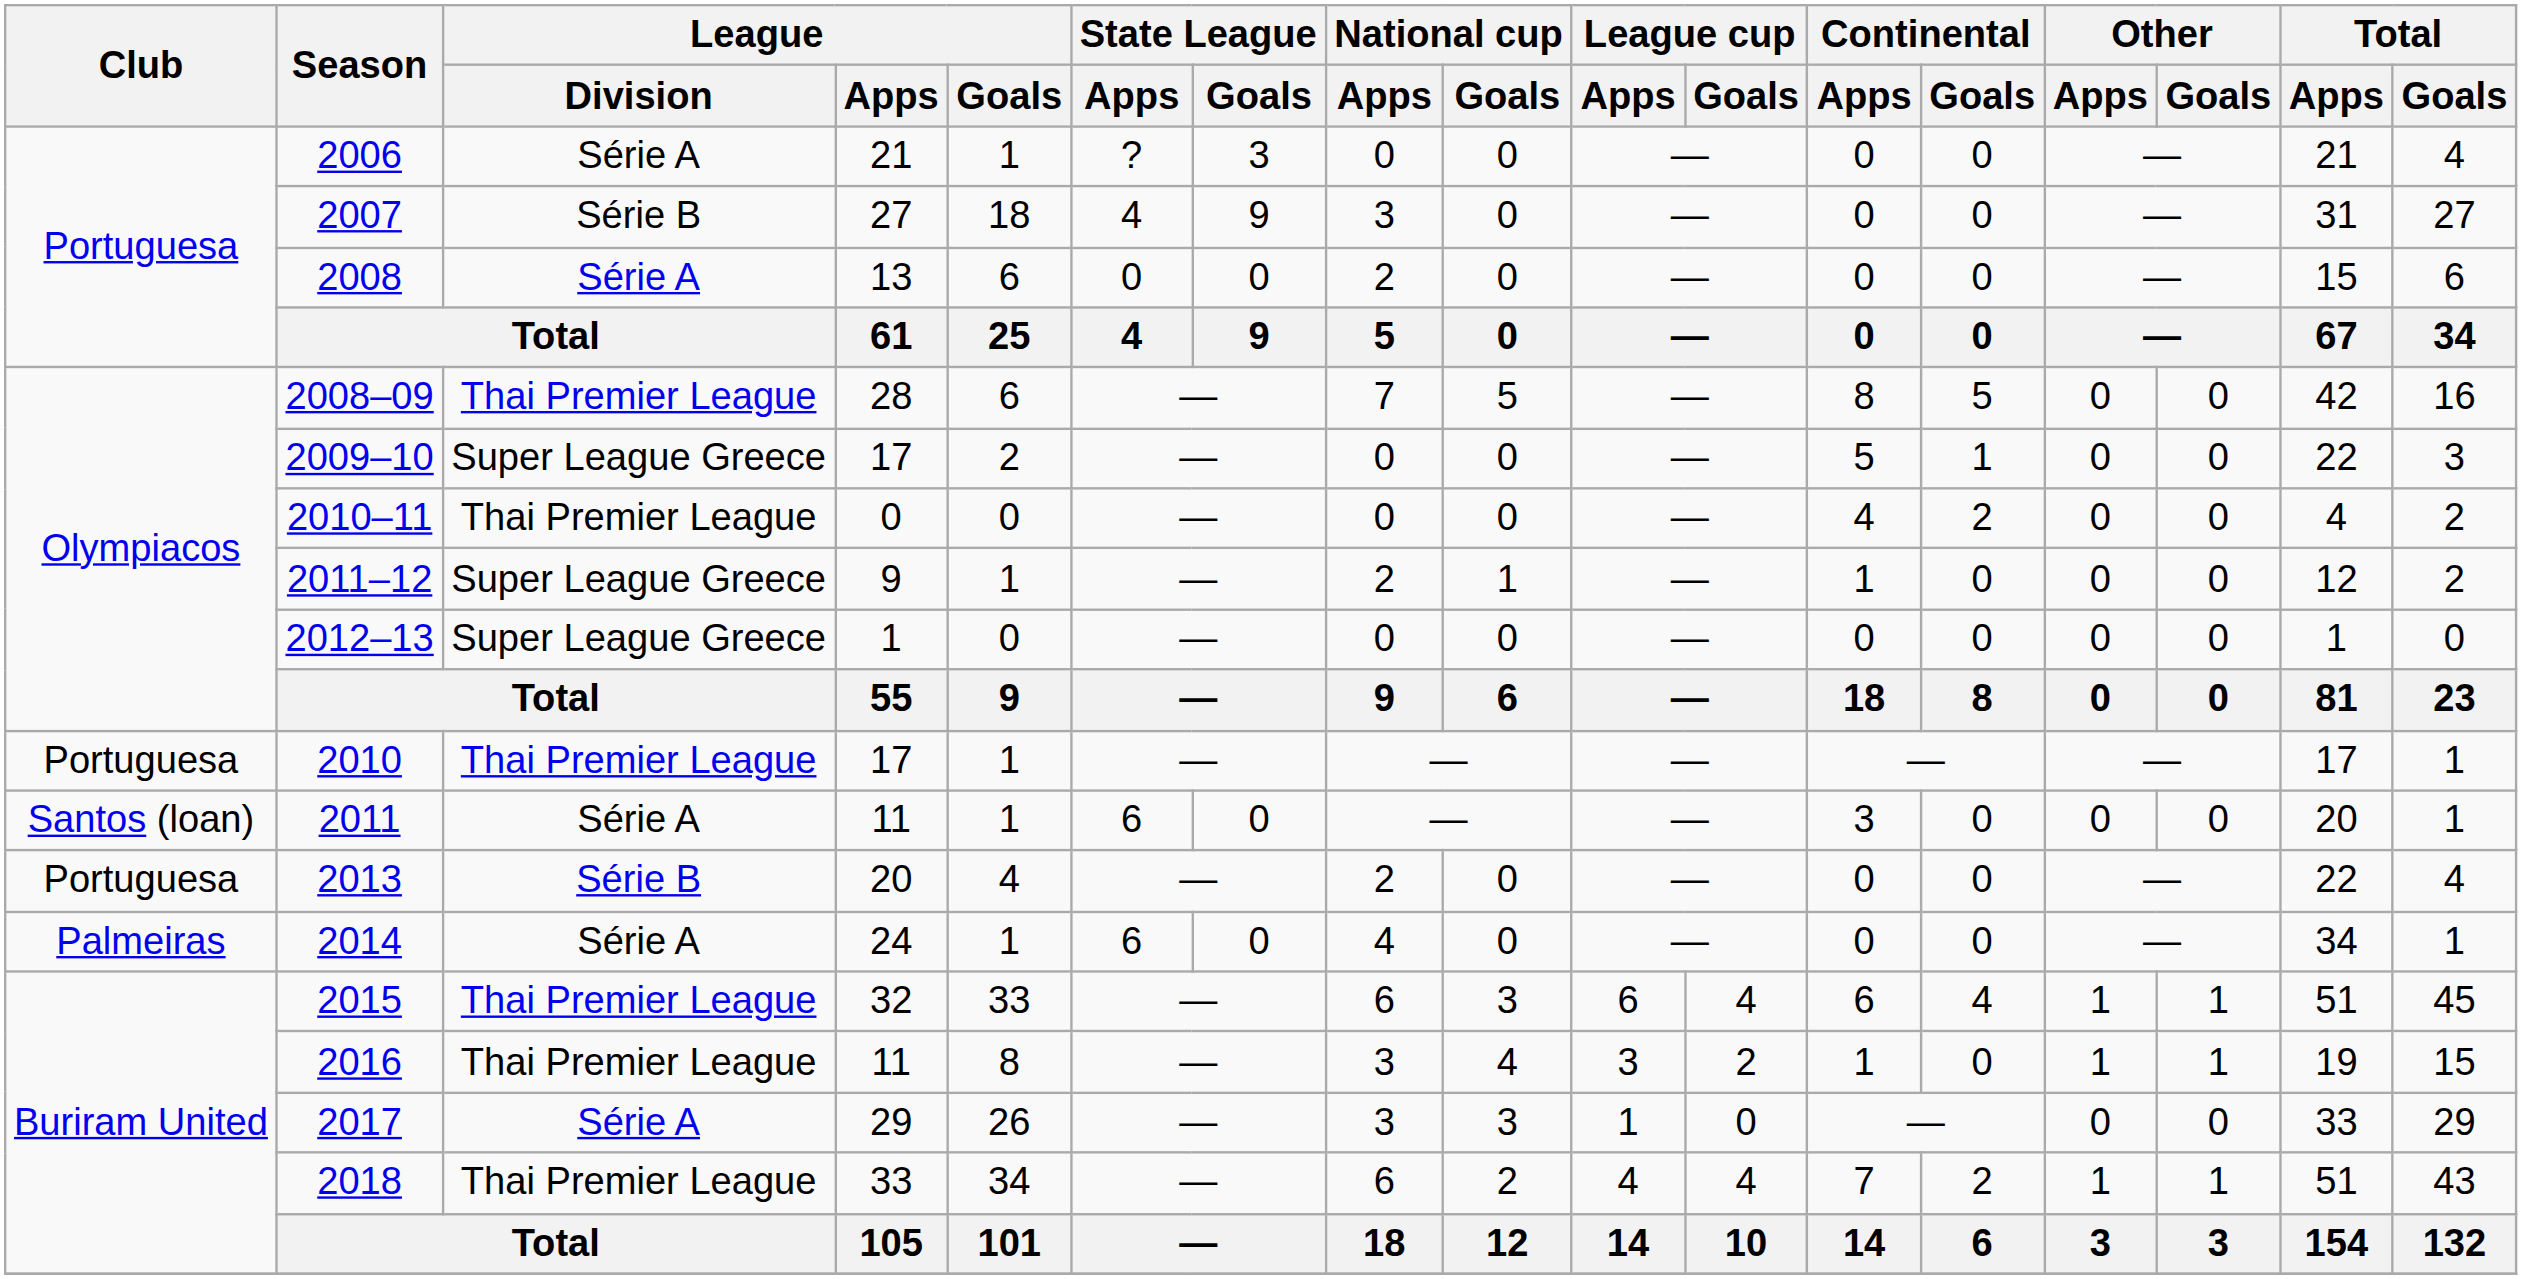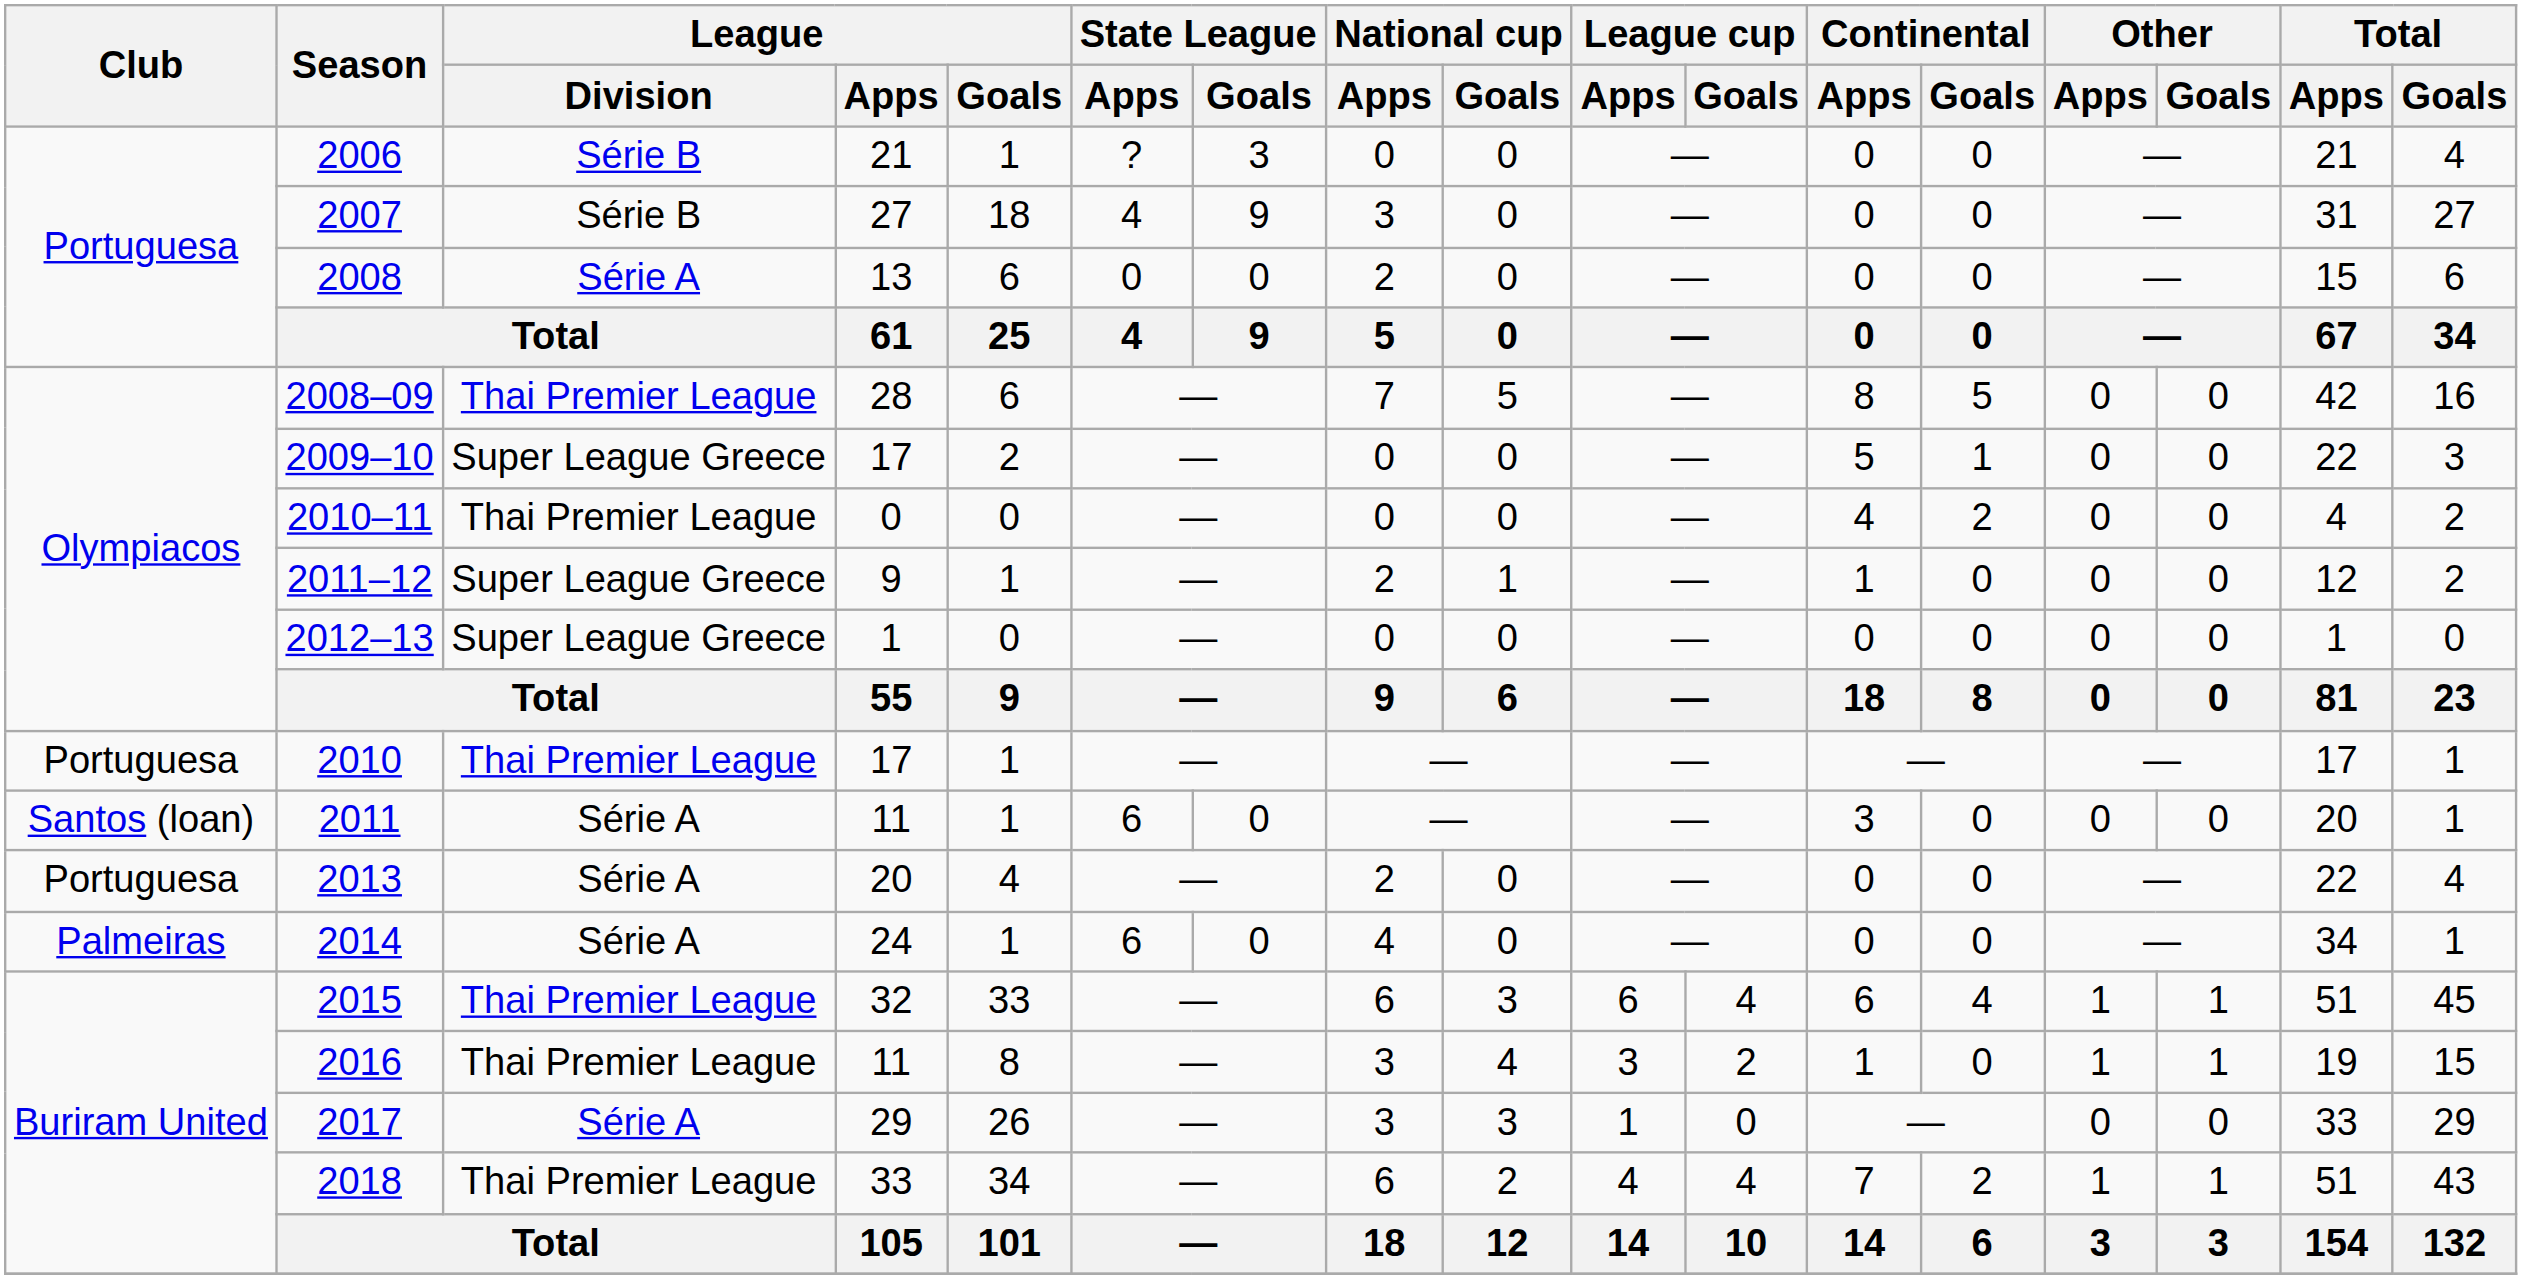2006 | League / Division: Série A -> Série B
2013 | League / Division: Série B -> Série A
